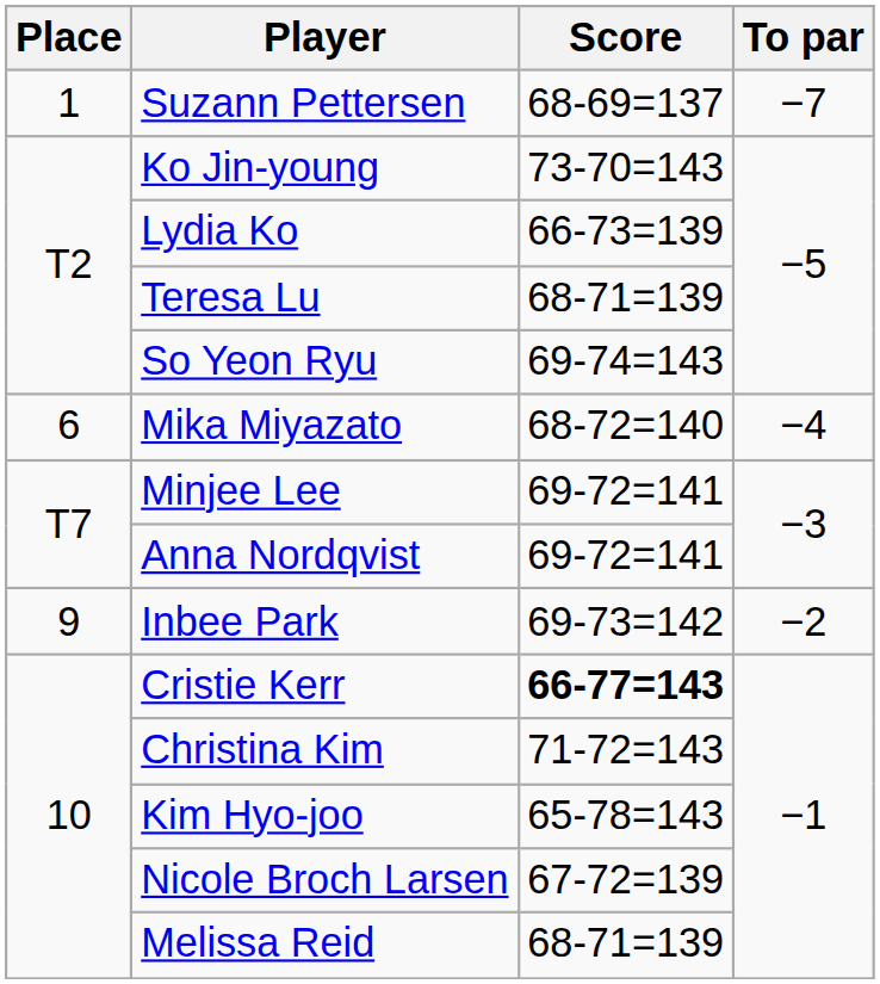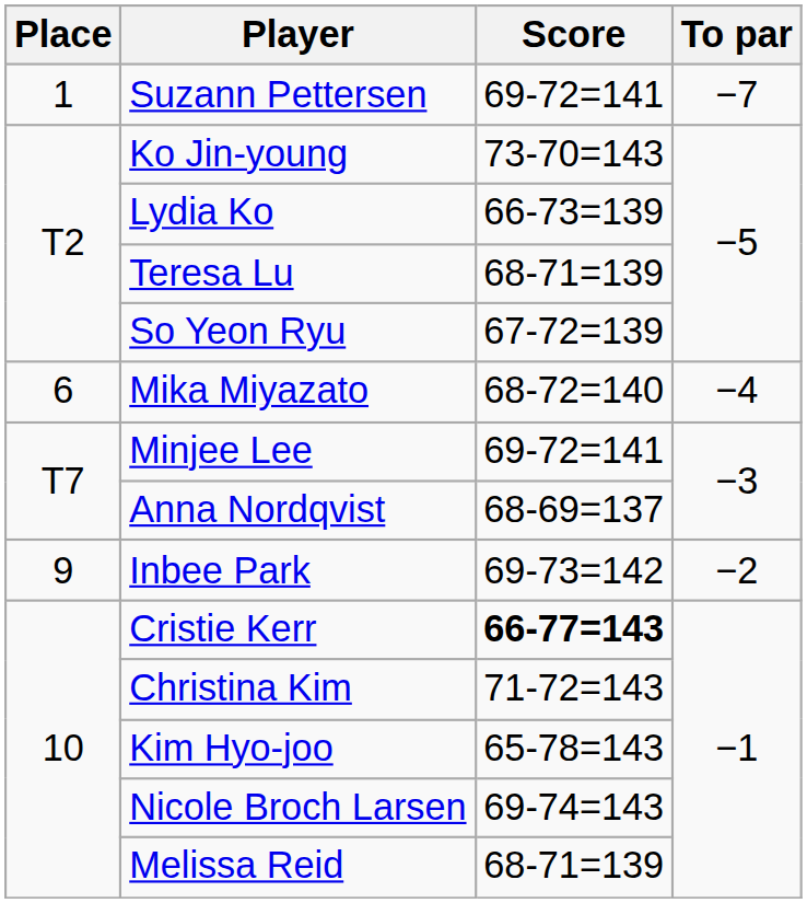Suzann Pettersen | Score: 68-69=137 -> 69-72=141
So Yeon Ryu | Score: 69-74=143 -> 67-72=139
Anna Nordqvist | Score: 69-72=141 -> 68-69=137
Nicole Broch Larsen | Score: 67-72=139 -> 69-74=143
